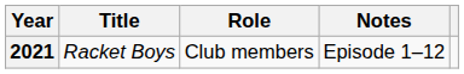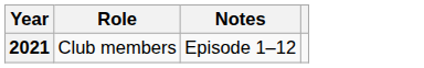- column: Title | Racket Boys
